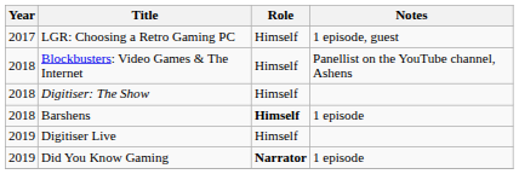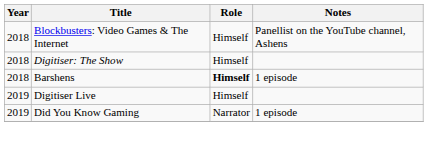- row: 2017 | LGR: Choosing a Retro Gaming PC | Himself | 1 episode, guest
Did You Know Gaming | Role: bold -> normal
